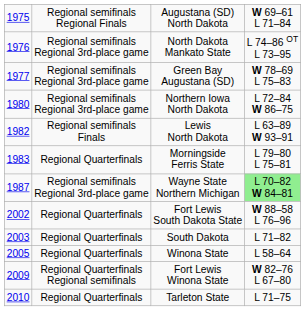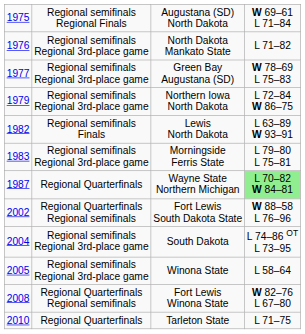North Dakota Mankato State | column 4: L 74–86 OT L 73–95 -> L 71–82
Northern Iowa North Dakota | column 1: 1980 -> 1979
Morningside Ferris State | column 2: Regional Quarterfinals -> Regional semifinals Regional 3rd-place game
Wayne State Northern Michigan | column 2: Regional semifinals Regional 3rd-place game -> Regional Quarterfinals
Fort Lewis South Dakota State | column 2: Regional Quarterfinals -> Regional Quarterfinals Regional semifinals
South Dakota | column 1: 2003 -> 2004
South Dakota | column 2: Regional Quarterfinals -> Regional semifinals Regional 3rd-place game
South Dakota | column 4: L 71–82 -> L 74–86 OT L 73–95
Winona State | column 2: Regional Quarterfinals -> Regional semifinals Regional 3rd-place game
Fort Lewis Winona State | column 1: 2009 -> 2008
